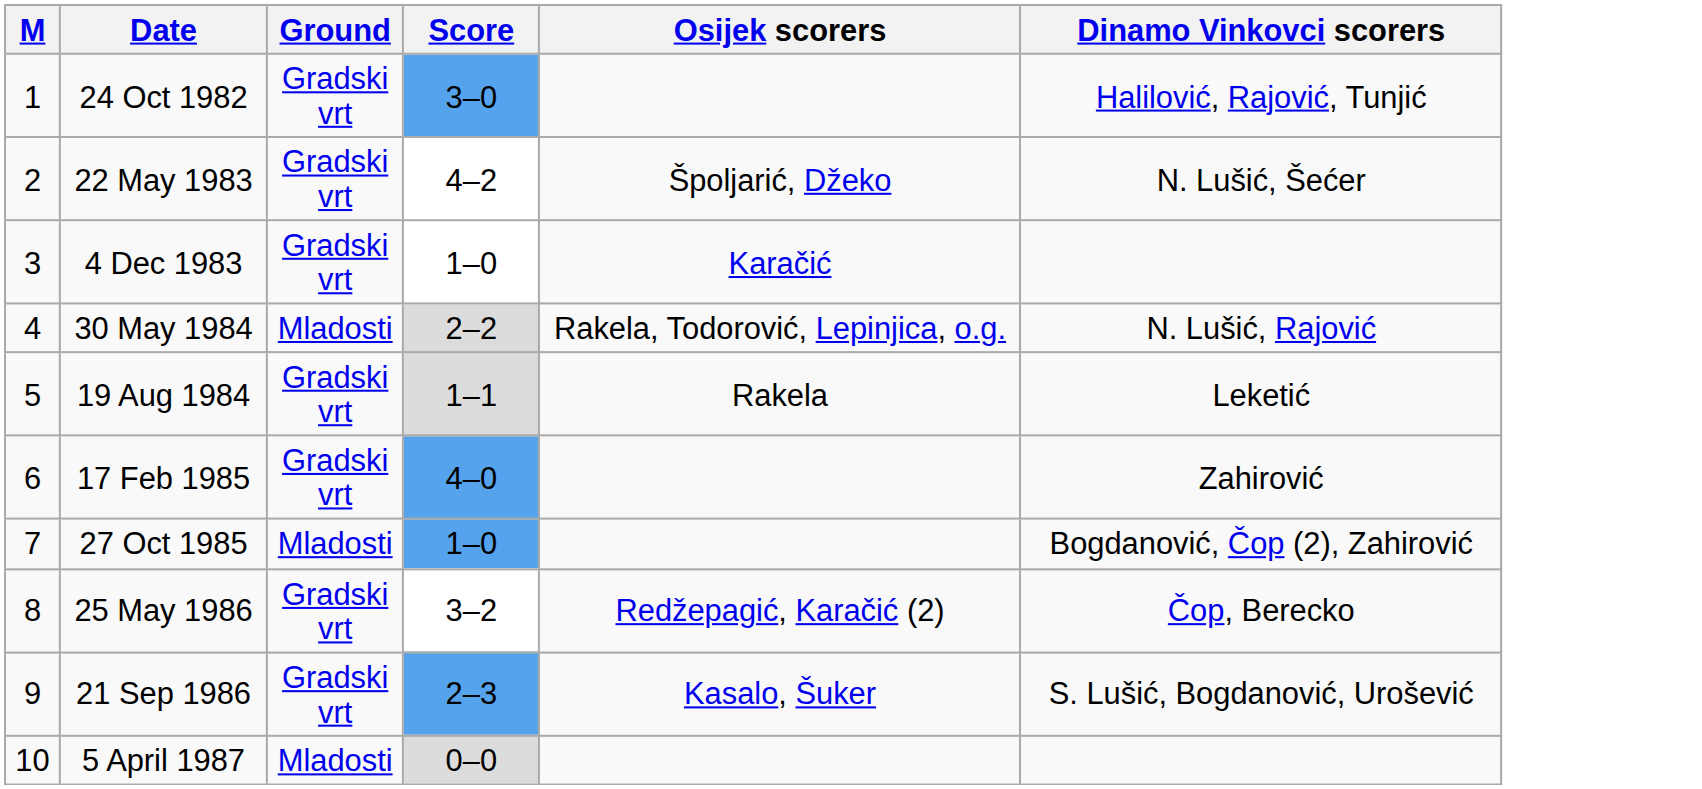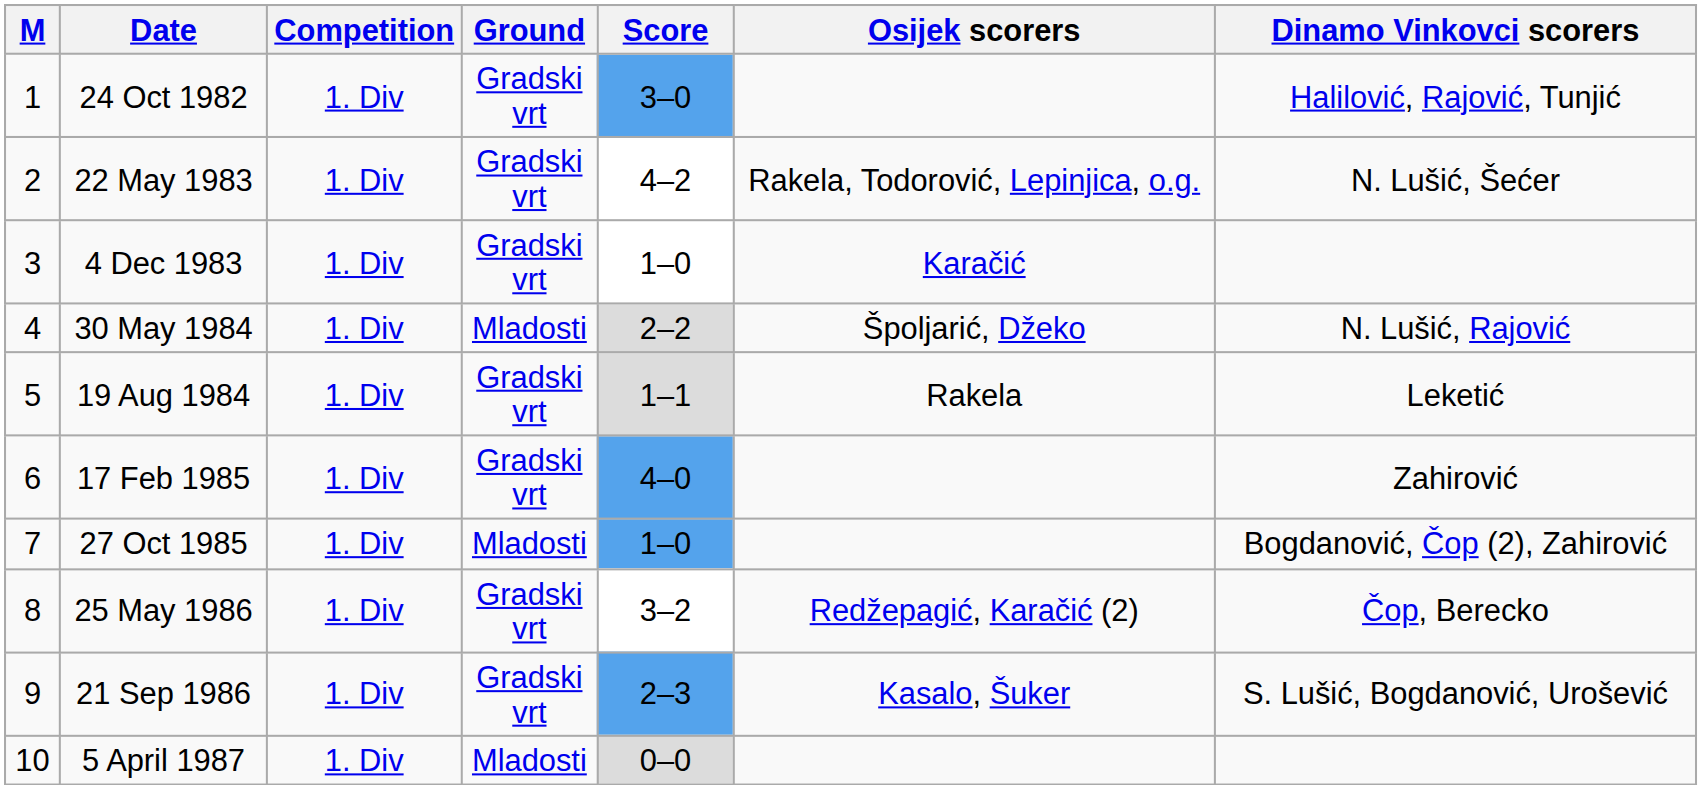+ column: Competition | 1. Div | 1. Div | 1. Div | 1. Div | 1. Div | 1. Div | 1. Div | 1. Div | 1. Div | 1. Div
22 May 1983 | Osijek scorers: Špoljarić, Džeko -> Rakela, Todorović, Lepinjica, o.g.
30 May 1984 | Osijek scorers: Rakela, Todorović, Lepinjica, o.g. -> Špoljarić, Džeko
